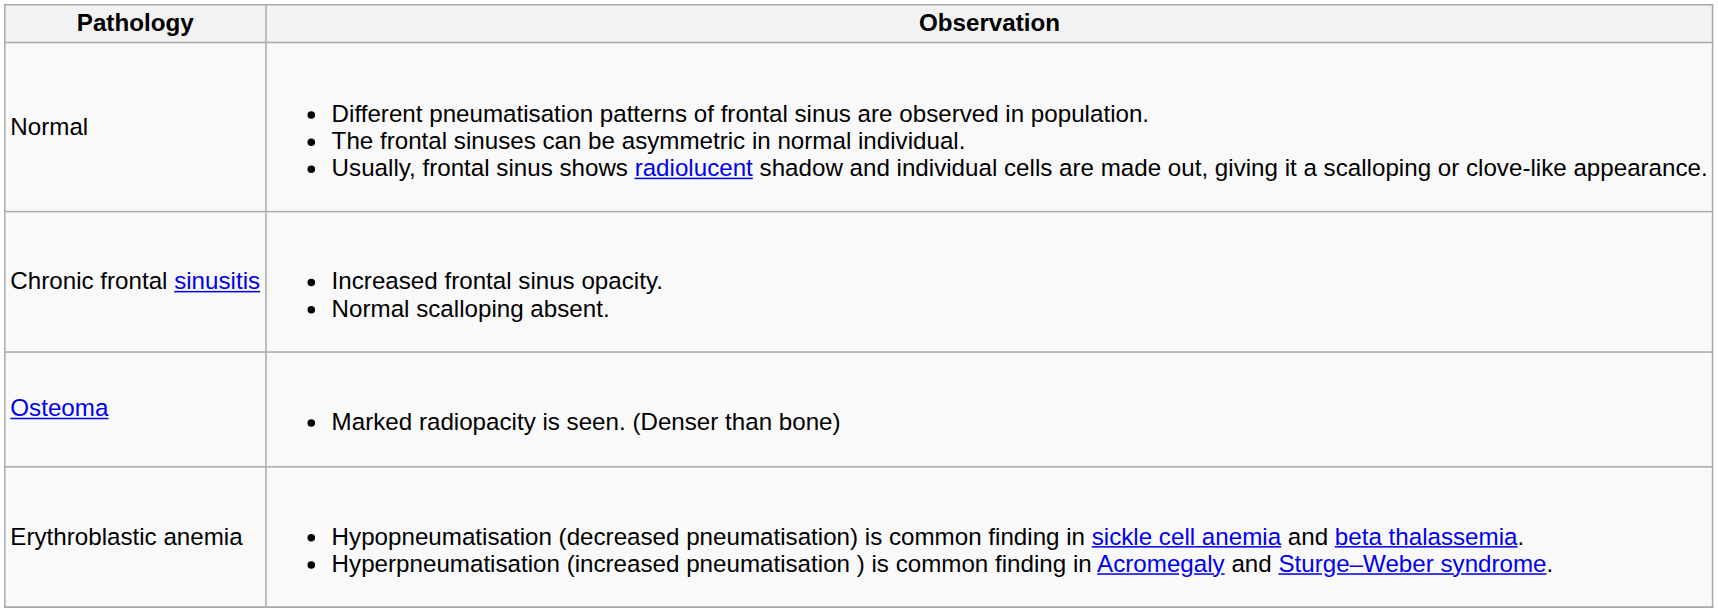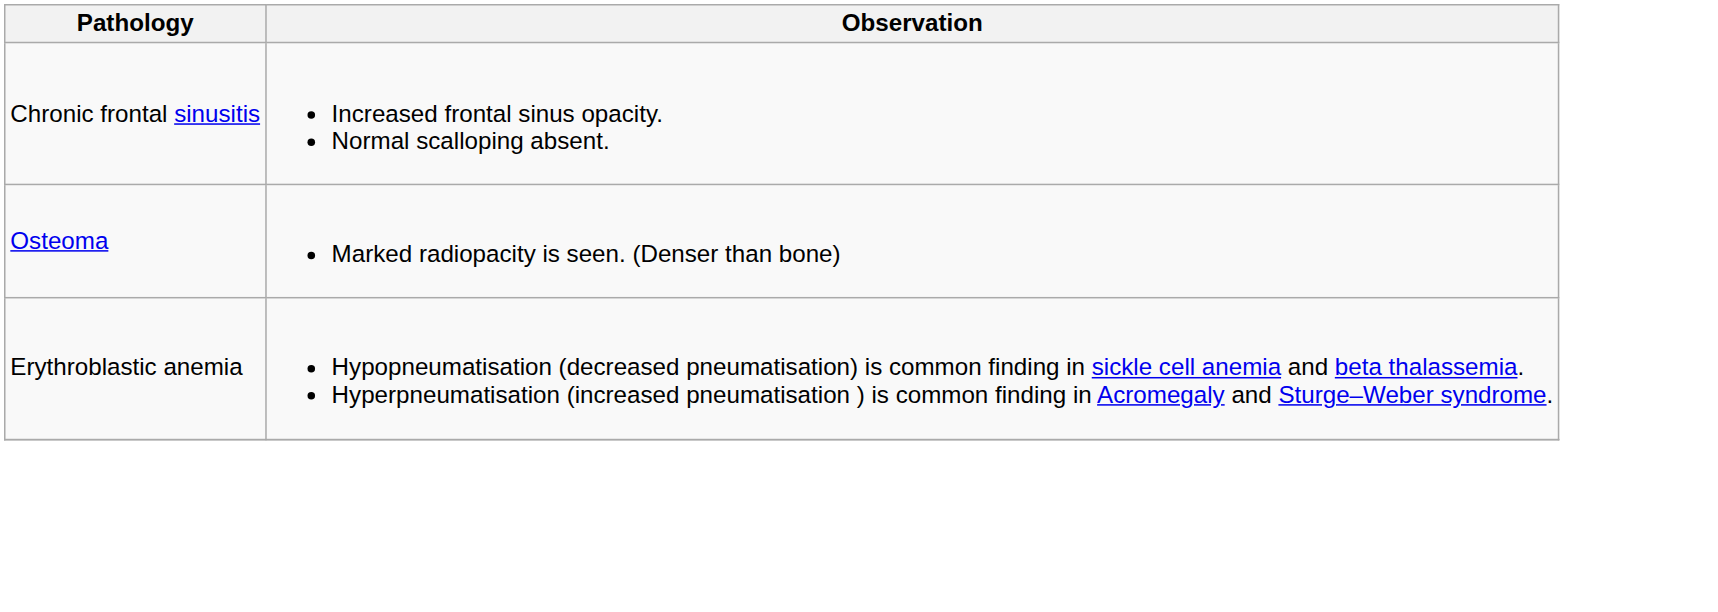- row: Normal | Different pneumatisation patterns of frontal sinus are observed in population. The frontal sinuses can be asymmetric in normal individual. Usually, frontal sinus shows radiolucent shadow and individual cells are made out, giving it a scalloping or clove-like appearance.
